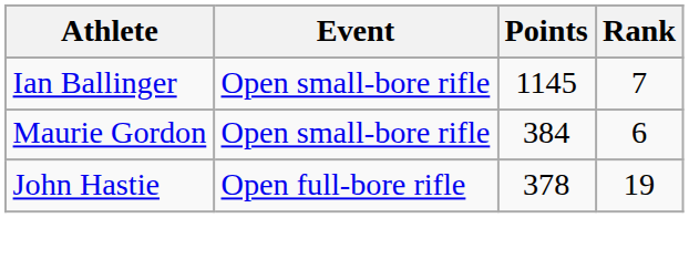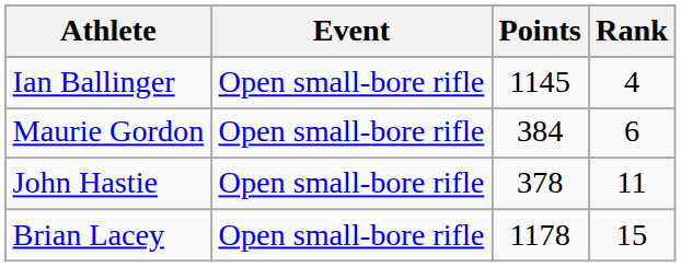Ian Ballinger | Rank: 7 -> 4
John Hastie | Event: Open full-bore rifle -> Open small-bore rifle
John Hastie | Rank: 19 -> 11
+ row: Brian Lacey | Open small-bore rifle | 1178 | 15
